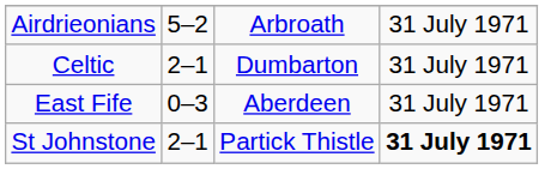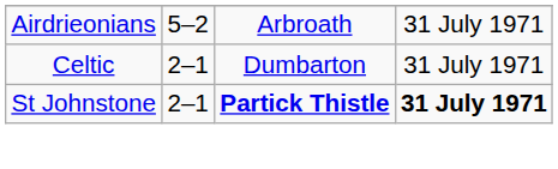- row: East Fife | 0–3 | Aberdeen | 31 July 1971
St Johnstone | column 3: normal -> bold
